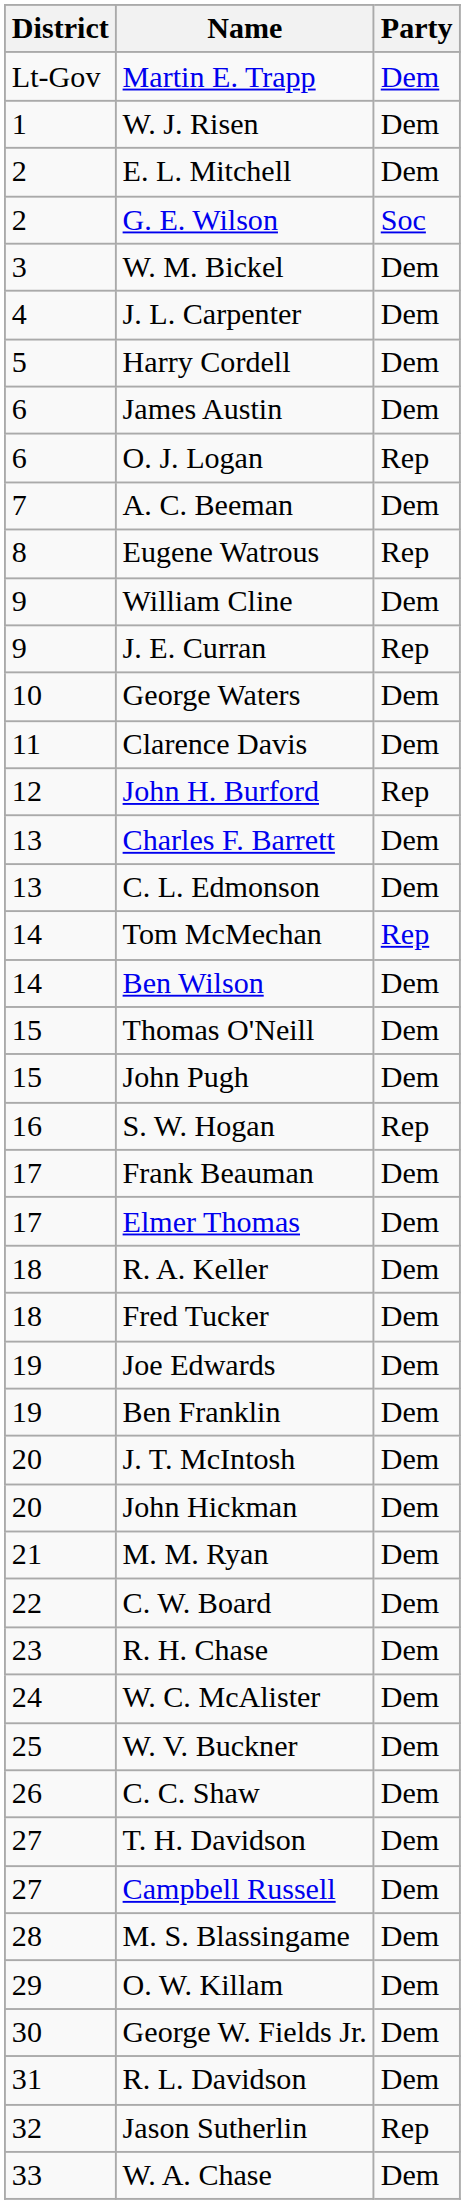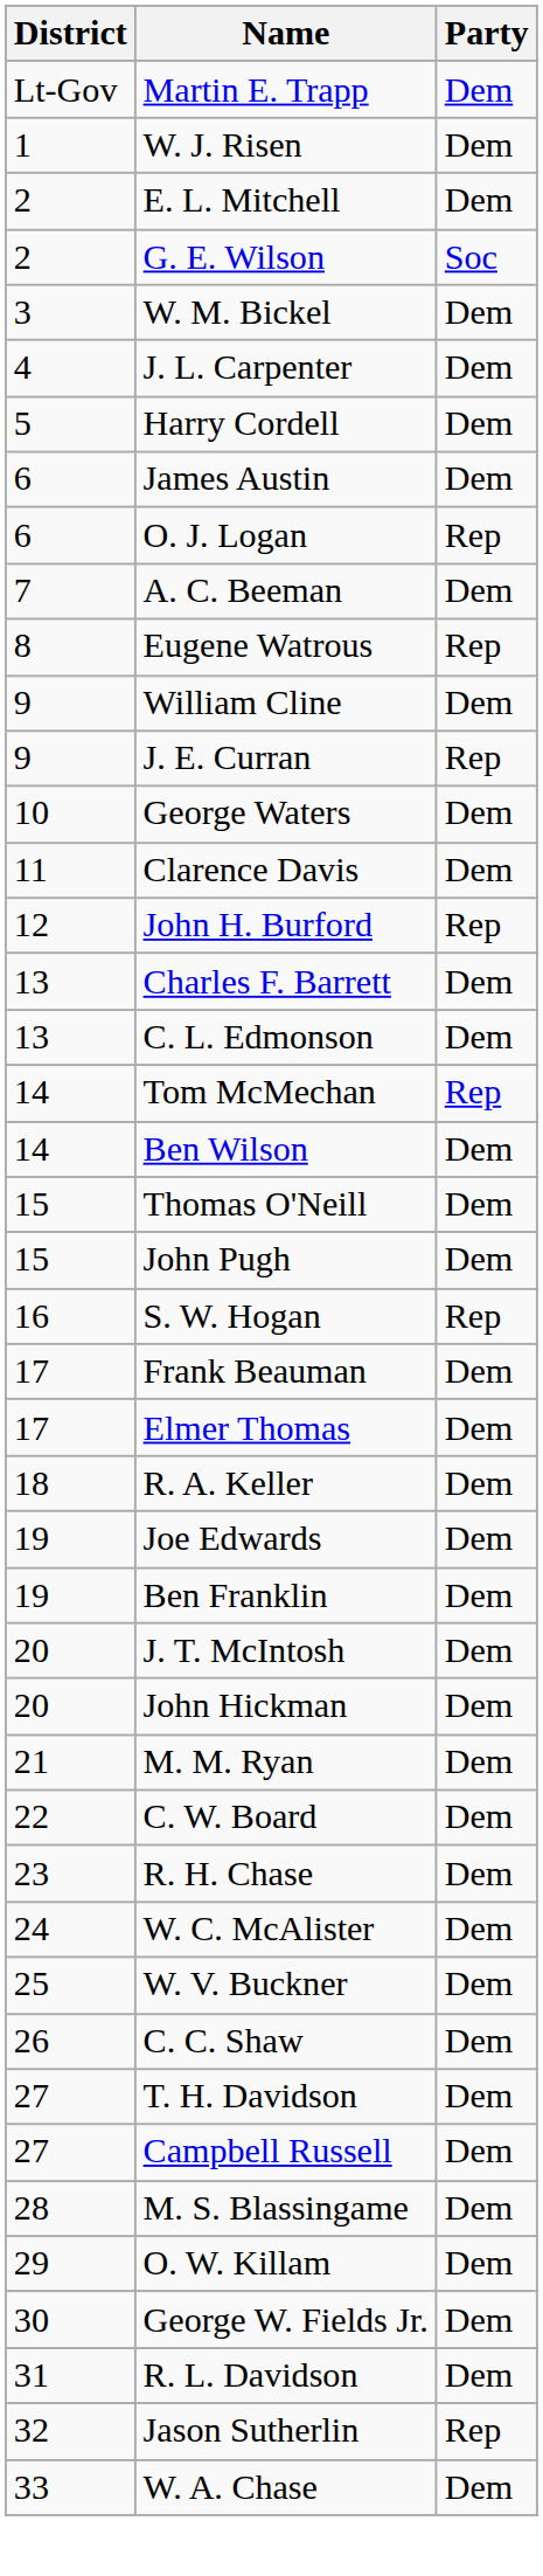- row: 18 | Fred Tucker | Dem
